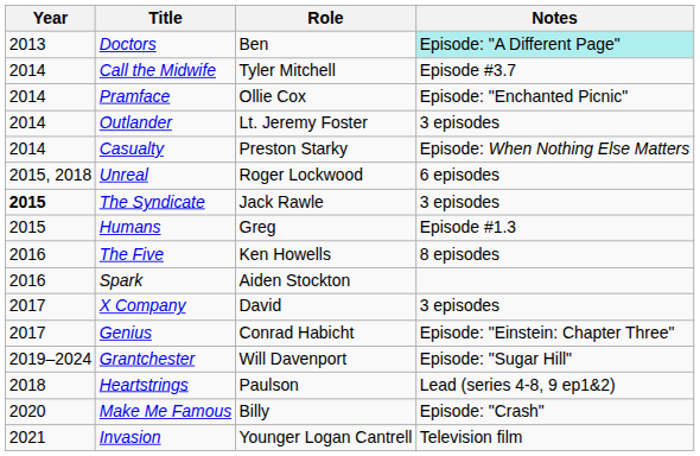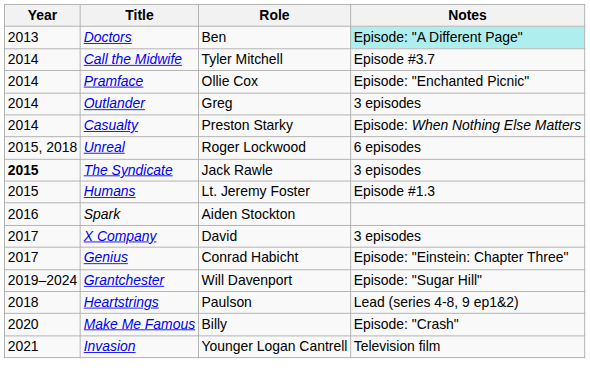Outlander | Role: Lt. Jeremy Foster -> Greg
Humans | Role: Greg -> Lt. Jeremy Foster
- row: 2016 | The Five | Ken Howells | 8 episodes
